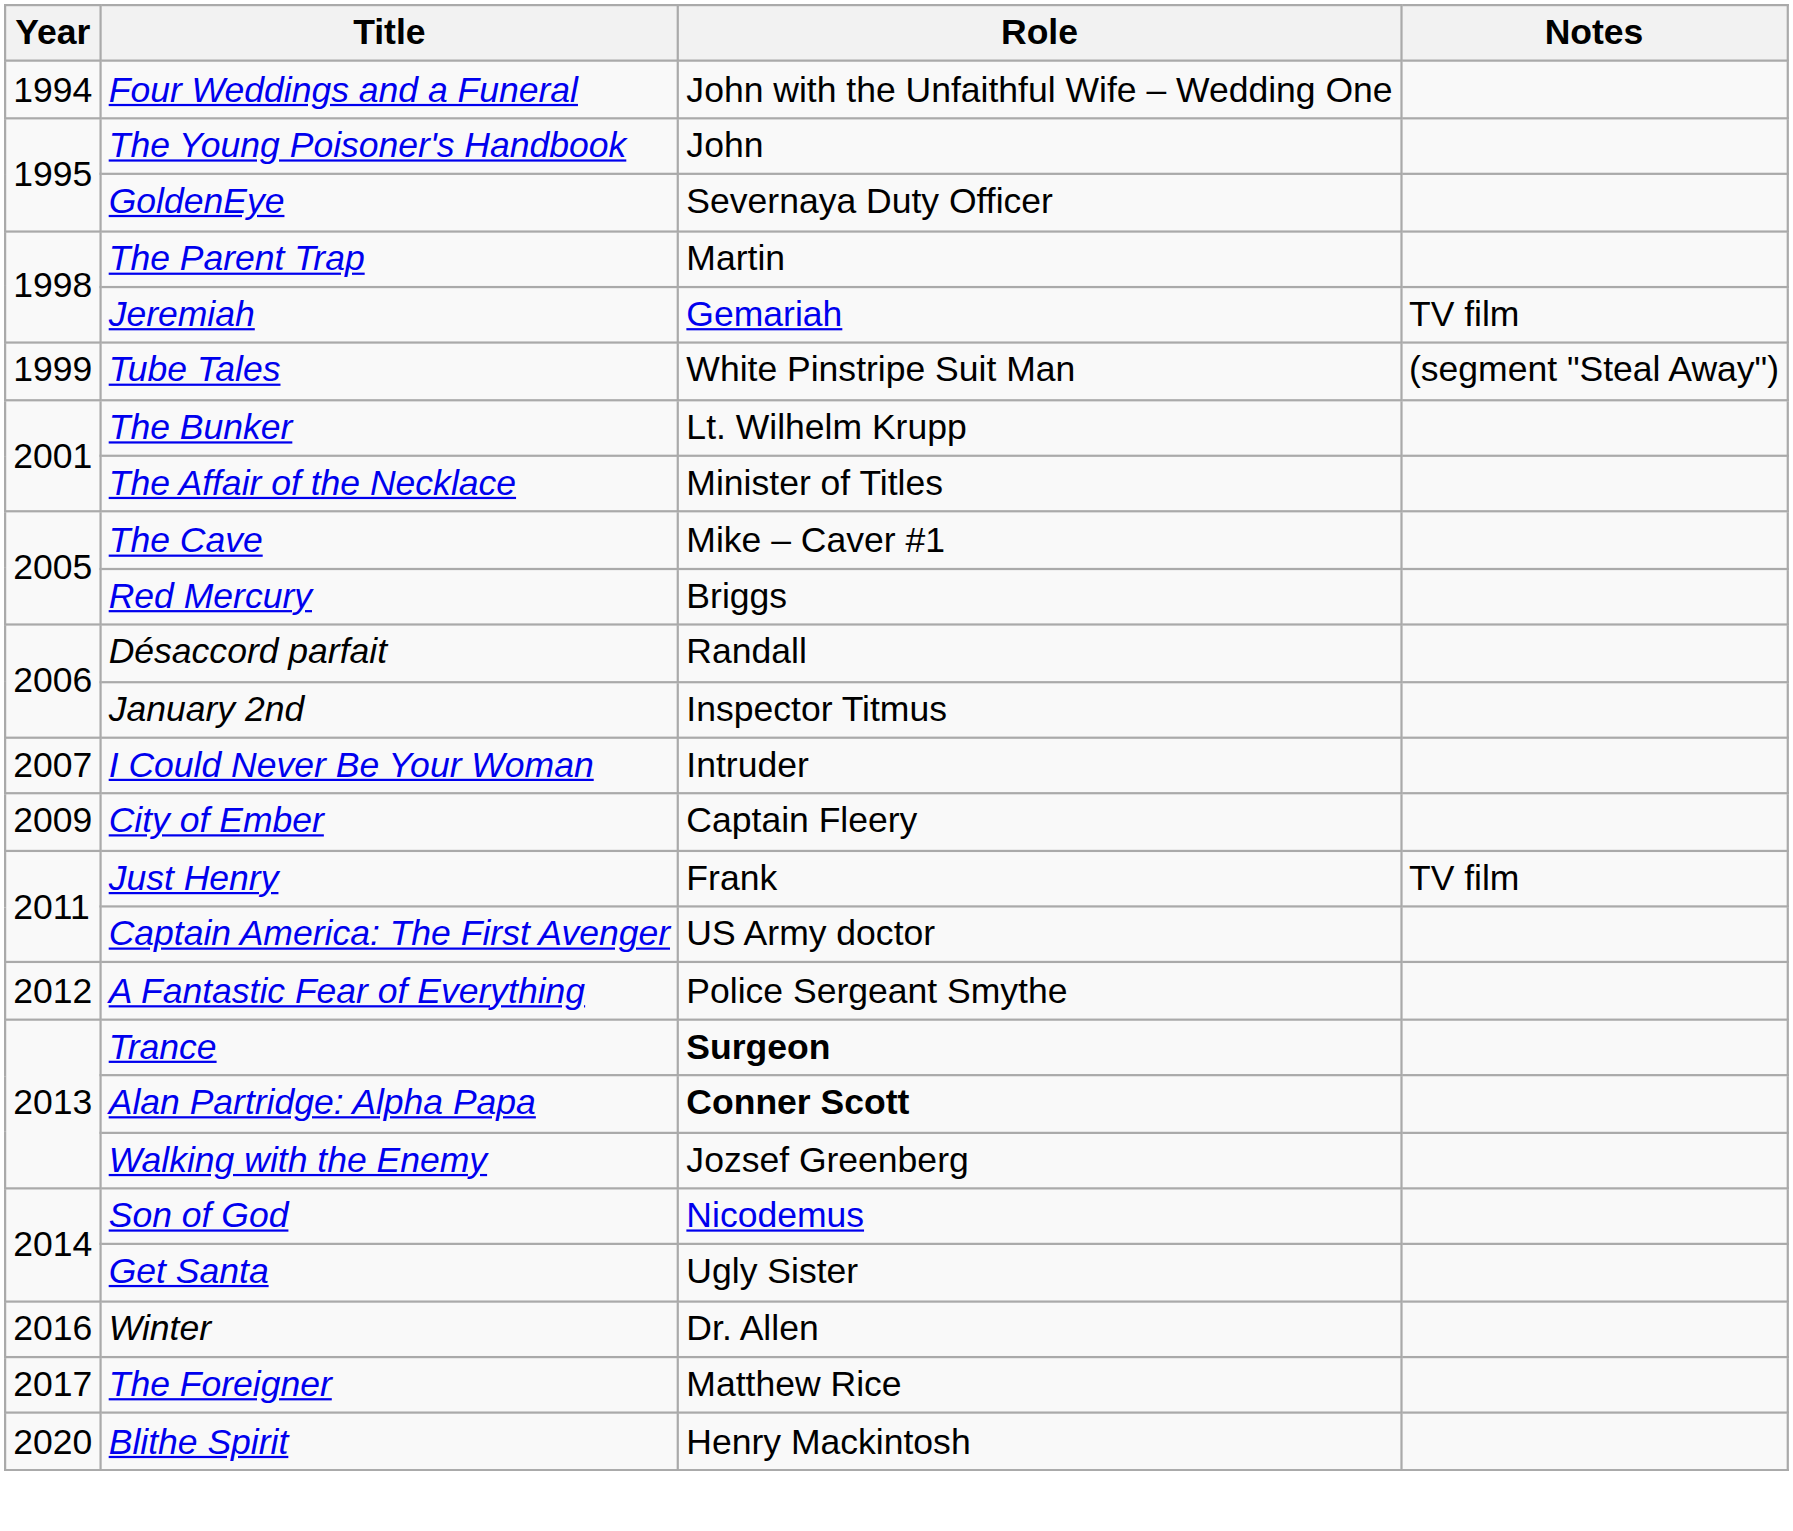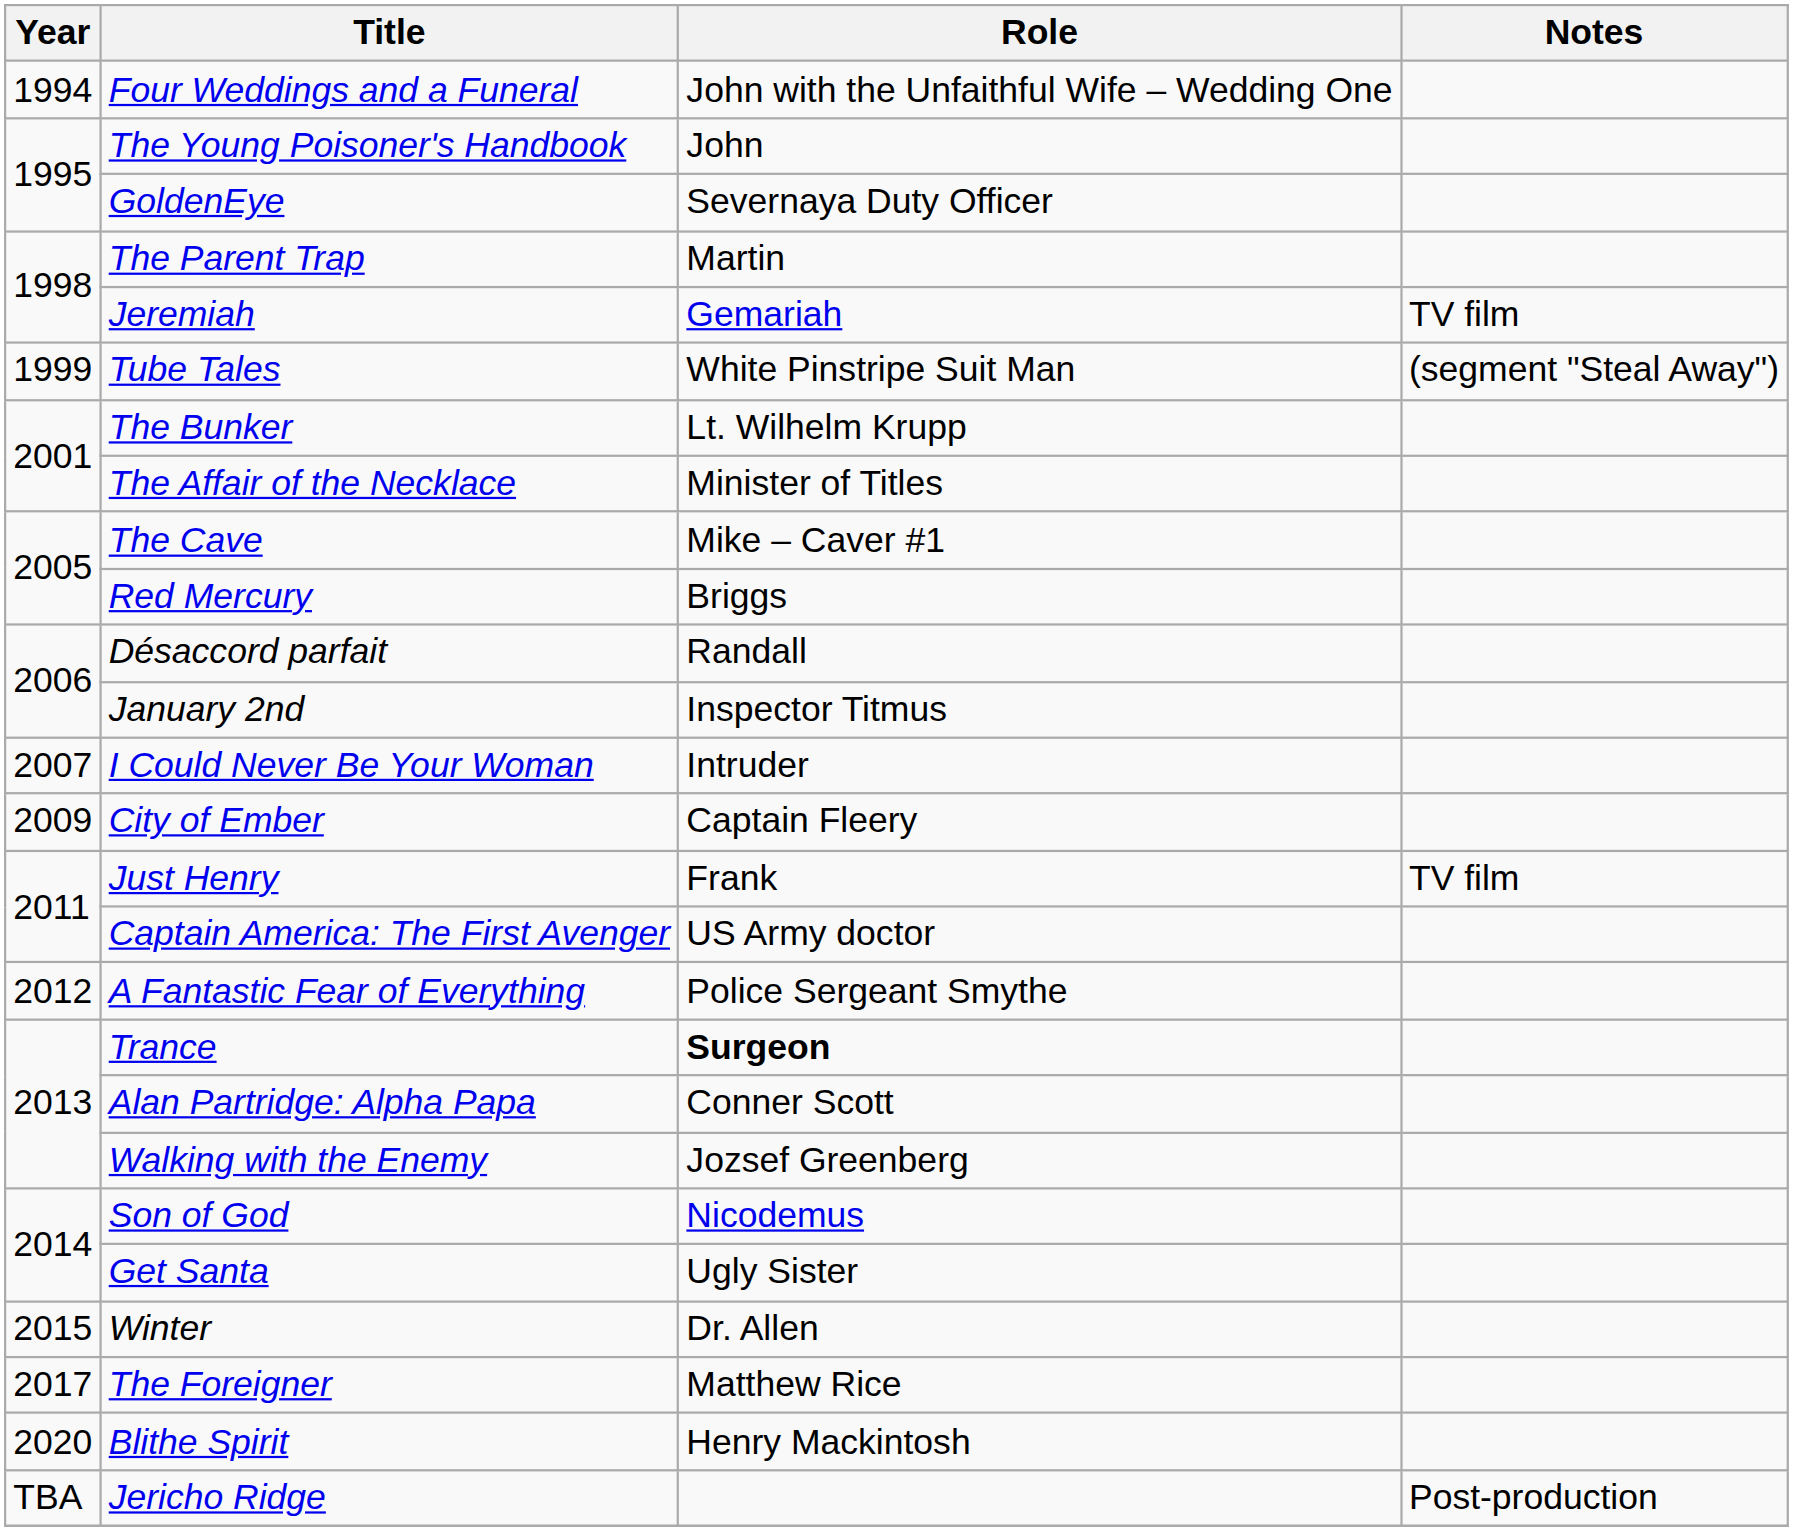Alan Partridge: Alpha Papa | Role: bold -> normal
Winter | Year: 2016 -> 2015
+ row: TBA | Jericho Ridge | Post-production
